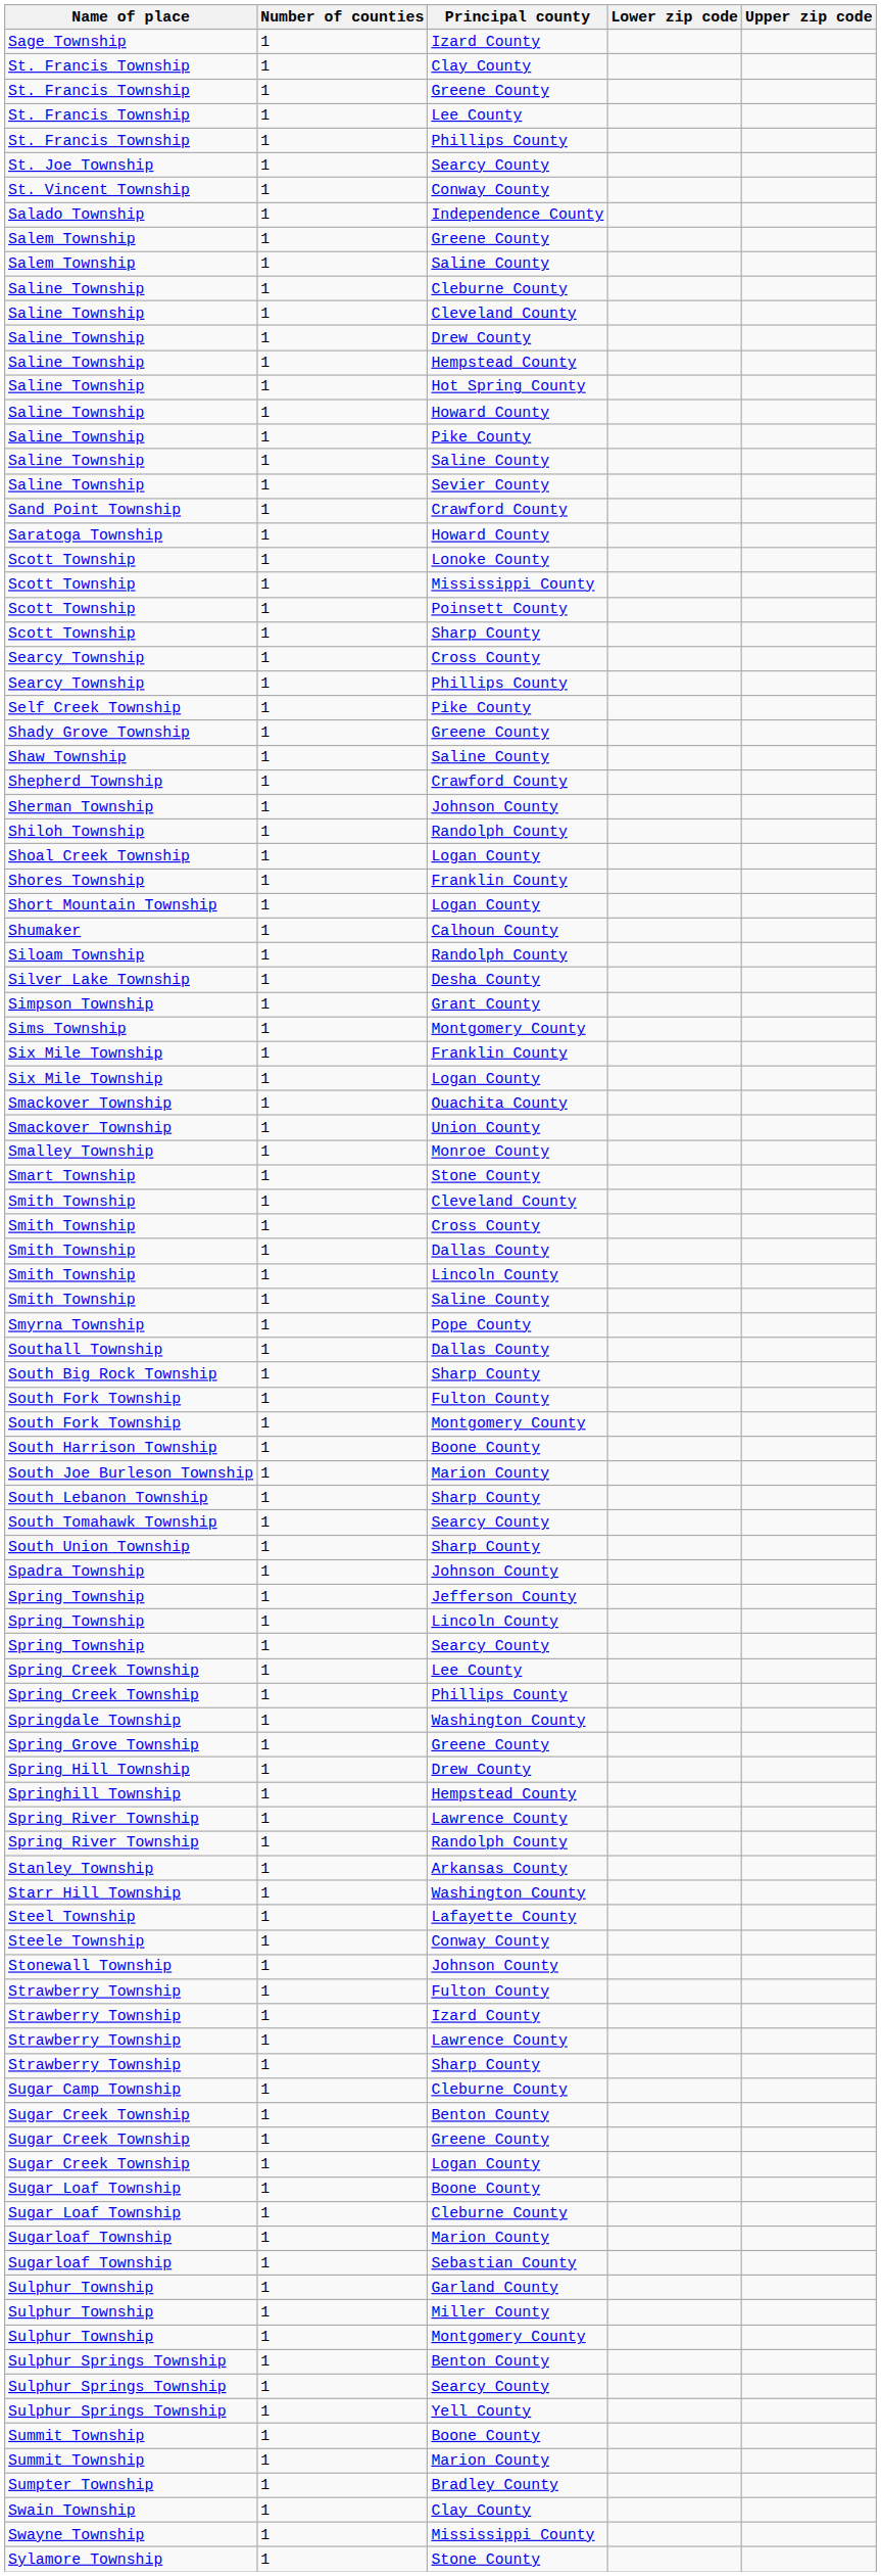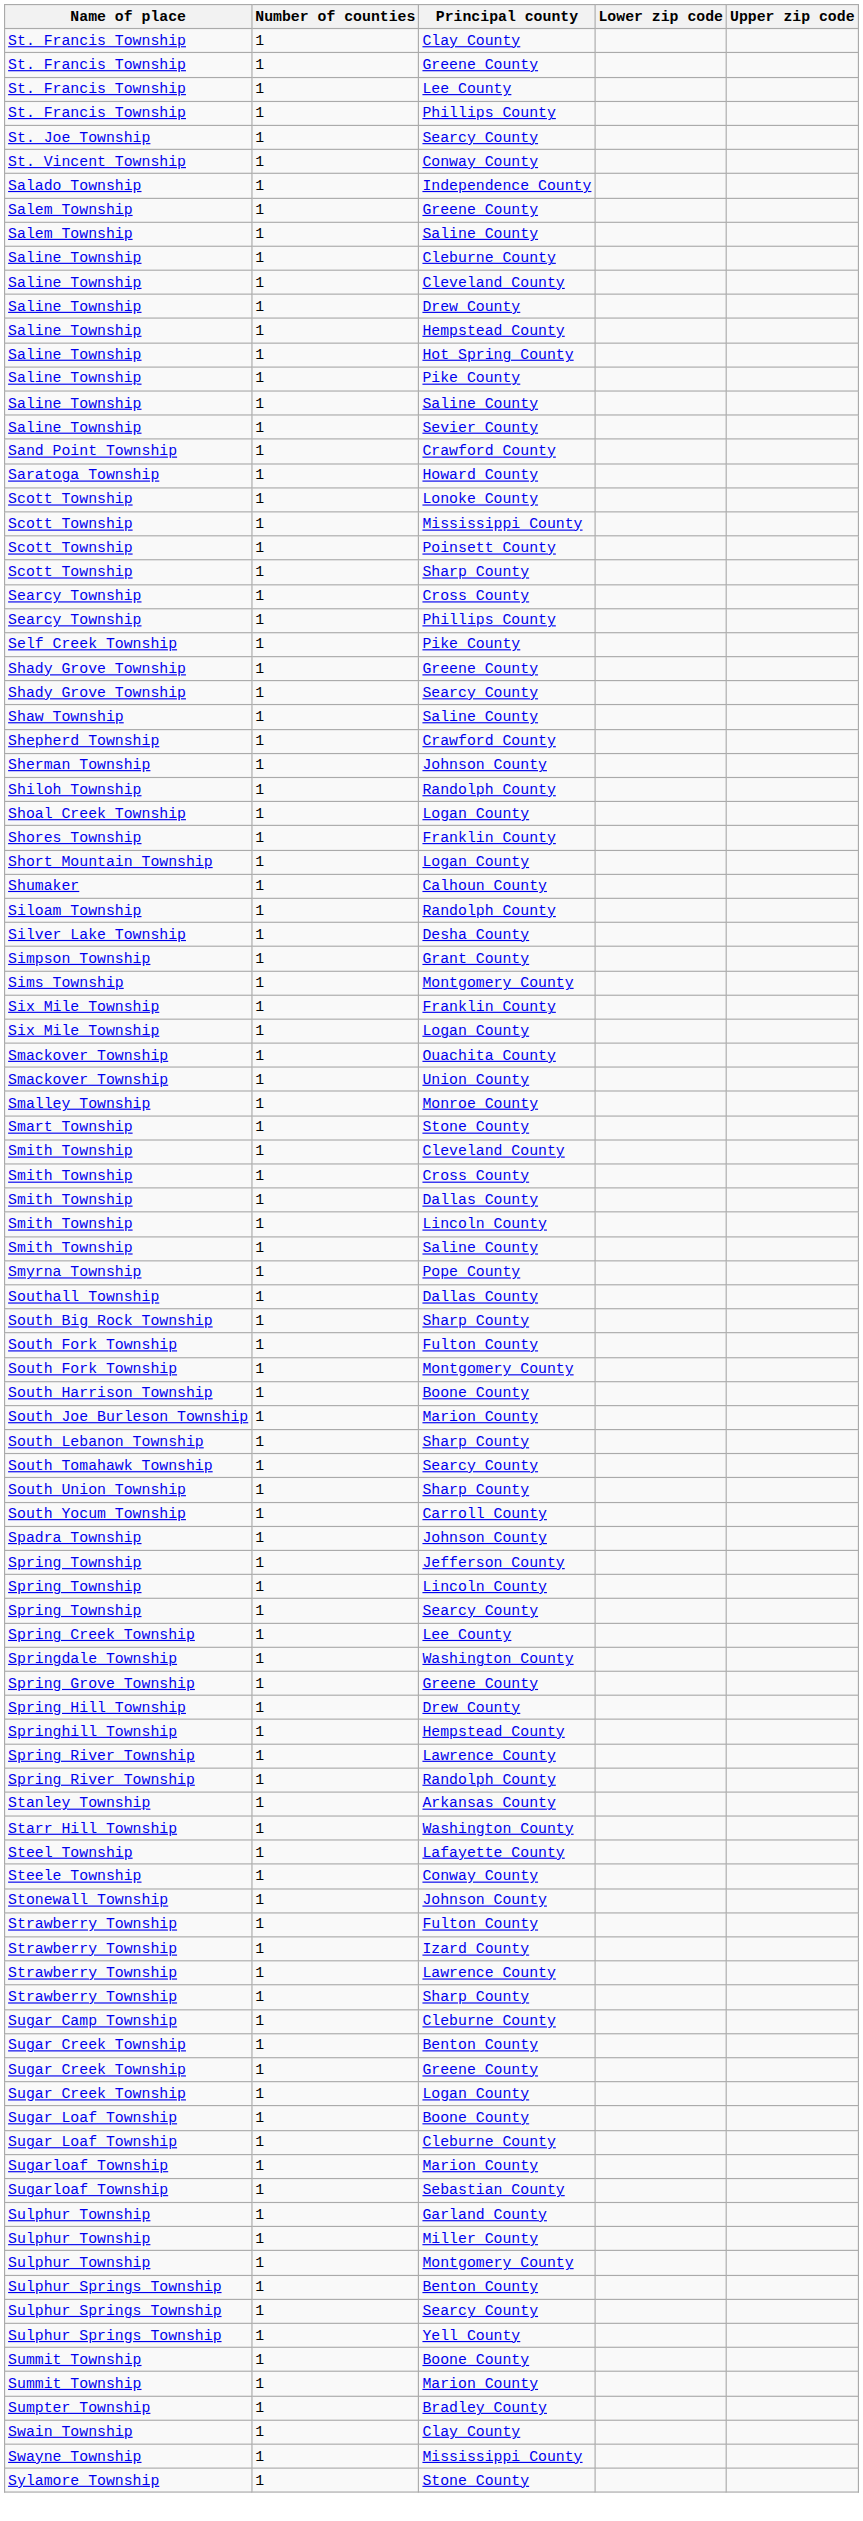- row: Sage Township | 1 | Izard County
- row: Saline Township | 1 | Howard County
+ row: Shady Grove Township | 1 | Searcy County
+ row: South Yocum Township | 1 | Carroll County
- row: Spring Creek Township | 1 | Phillips County
